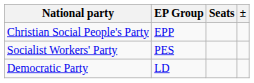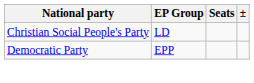Christian Social People's Party | EP Group: EPP -> LD
- row: Socialist Workers' Party | PES
Democratic Party | EP Group: LD -> EPP
